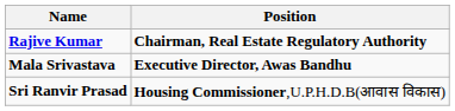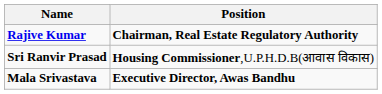rows swapped: Sri Ranvir Prasad <-> Mala Srivastava
